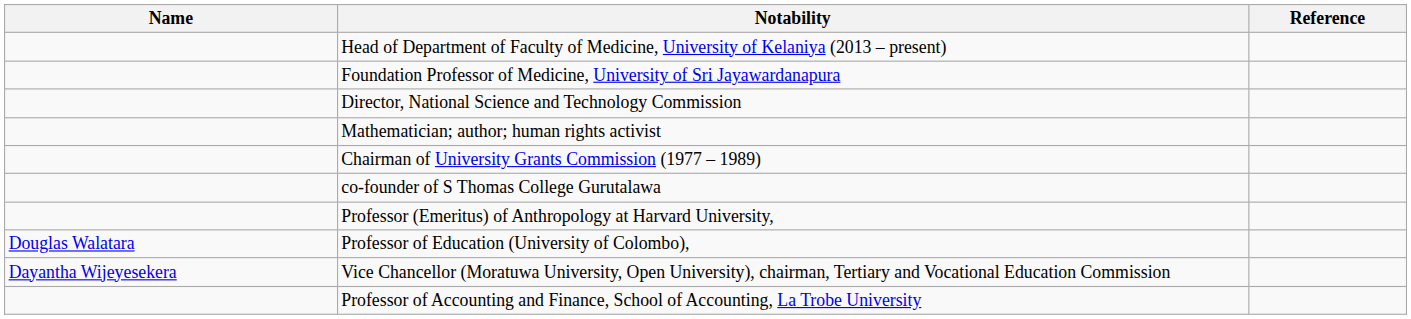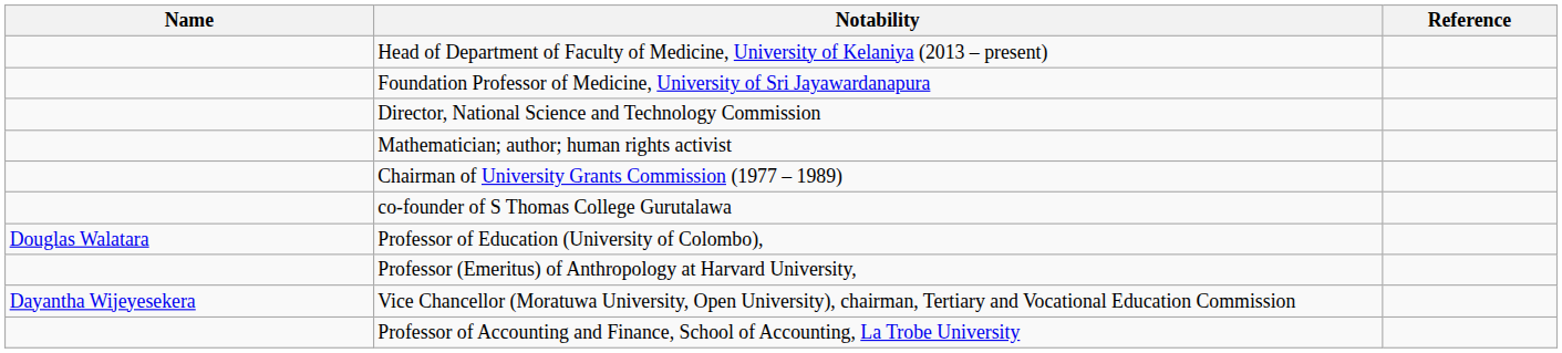rows swapped: Professor (Emeritus) of Anthropology at Harvard University, <-> Professor of Education (University of Colombo),
